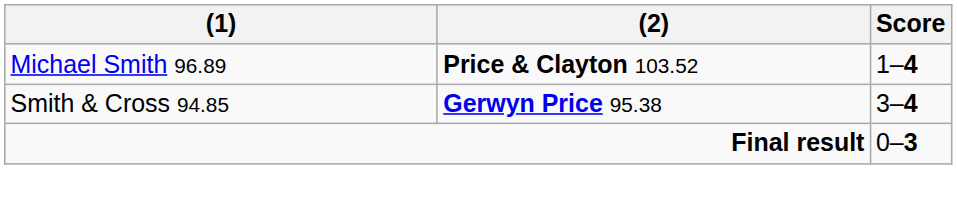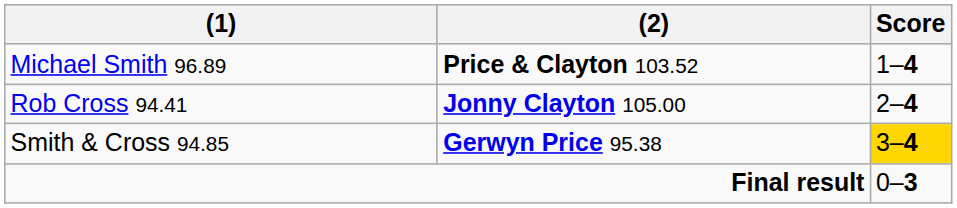+ row: Rob Cross 94.41 | Jonny Clayton 105.00 | 2–4
Smith & Cross 94.85 | Score: no background -> gold background
